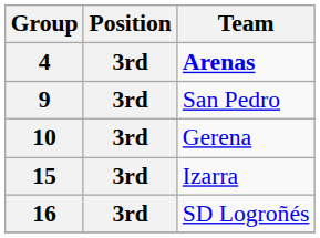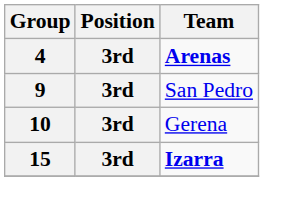15 | Team: normal -> bold
- row: 16 | 3rd | SD Logroñés
